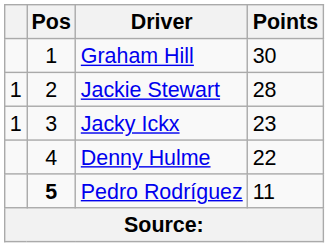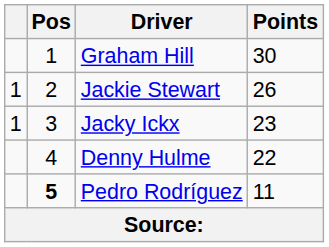Jackie Stewart | Points: 28 -> 26
